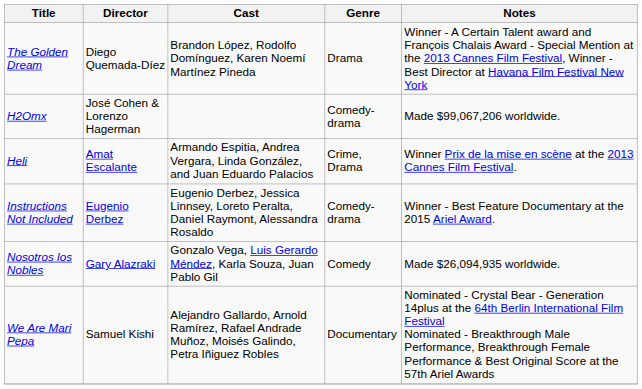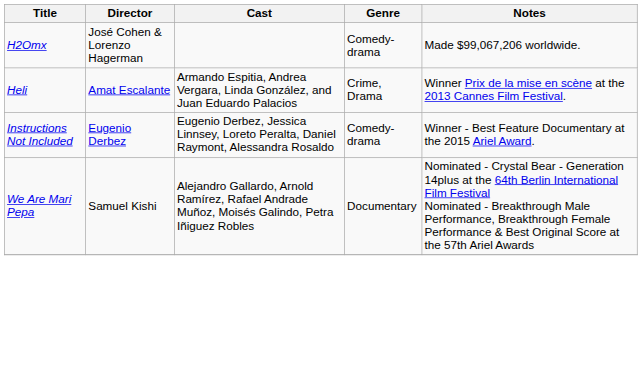- row: The Golden Dream | Diego Quemada-Díez | Brandon López, Rodolfo Domínguez, Karen Noemí Martínez Pineda | Drama | Winner - A Certain Talent award and François Chalais Award - Special Mention at the 2013 Cannes Film Festival, Winner - Best Director at Havana Film Festival New York
- row: Nosotros los Nobles | Gary Alazraki | Gonzalo Vega, Luis Gerardo Méndez, Karla Souza, Juan Pablo Gil | Comedy | Made $26,094,935 worldwide.
